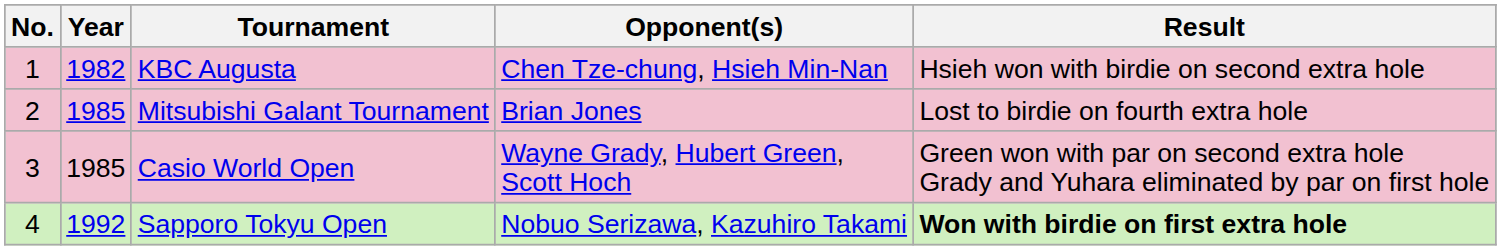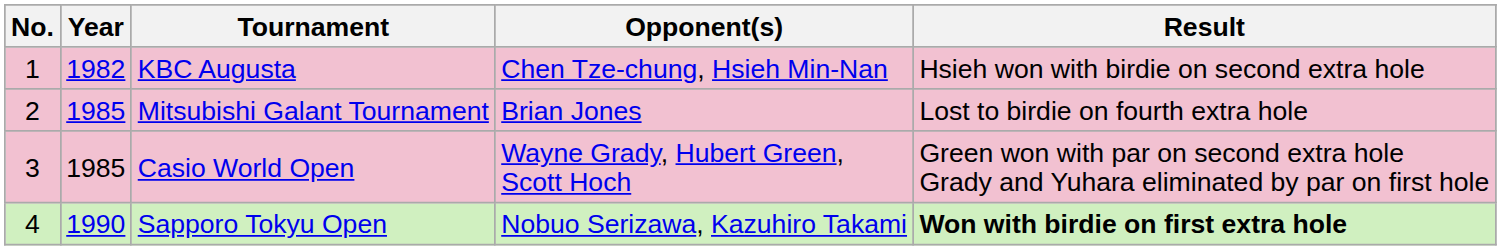Sapporo Tokyu Open | Year: 1992 -> 1990
